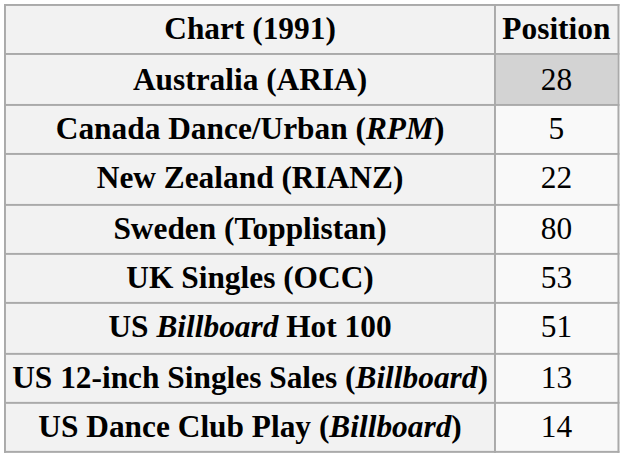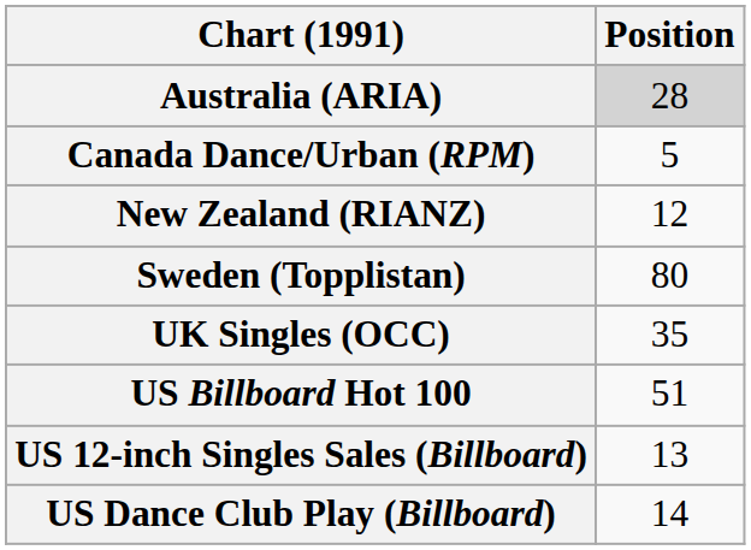New Zealand (RIANZ) | Position: 22 -> 12
UK Singles (OCC) | Position: 53 -> 35
